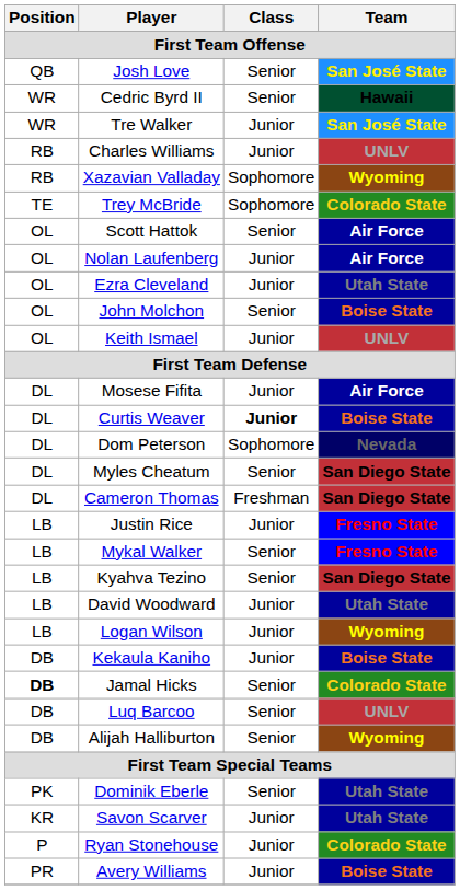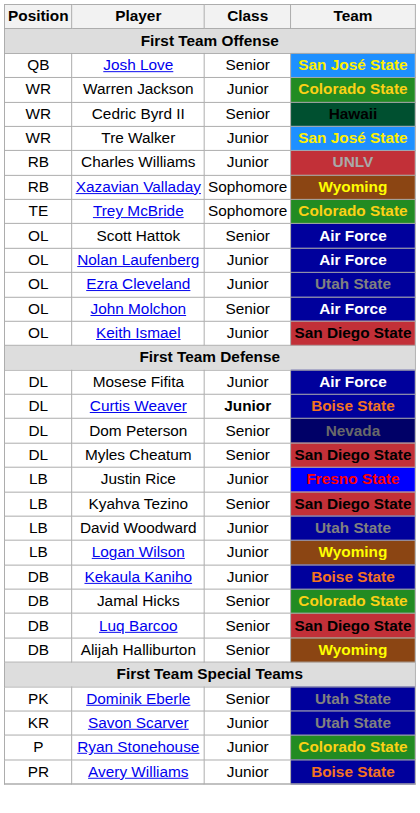+ row: WR | Warren Jackson | Junior | Colorado State
John Molchon | Team: Boise State -> Air Force
Keith Ismael | Team: UNLV -> San Diego State
Dom Peterson | Class: Sophomore -> Senior
- row: DL | Cameron Thomas | Freshman | San Diego State
- row: LB | Mykal Walker | Senior | Fresno State
Jamal Hicks | Position: bold -> normal
Luq Barcoo | Team: UNLV -> San Diego State
